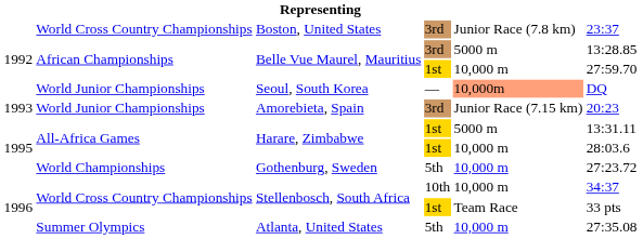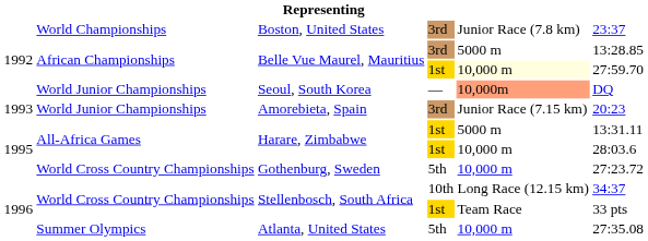Boston, United States | column 2: World Cross Country Championships -> World Championships
Belle Vue Maurel, Mauritius / 1st | column 5: no background -> lightyellow background
Gothenburg, Sweden | column 2: World Championships -> World Cross Country Championships
Stellenbosch, South Africa / 10th | column 5: 10,000 m -> Long Race (12.15 km)
